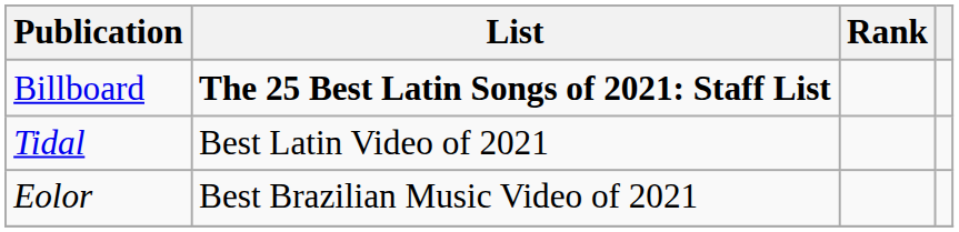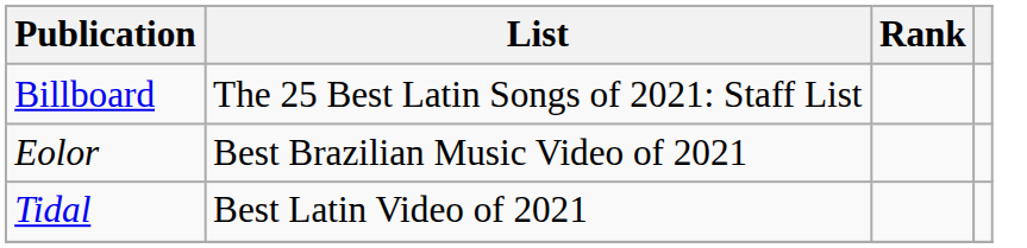Billboard | List: bold -> normal
rows swapped: Tidal <-> Eolor
